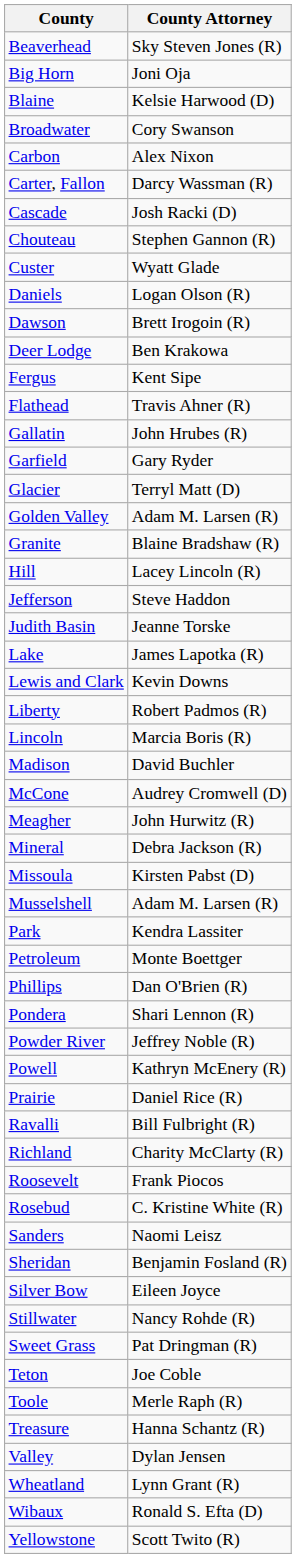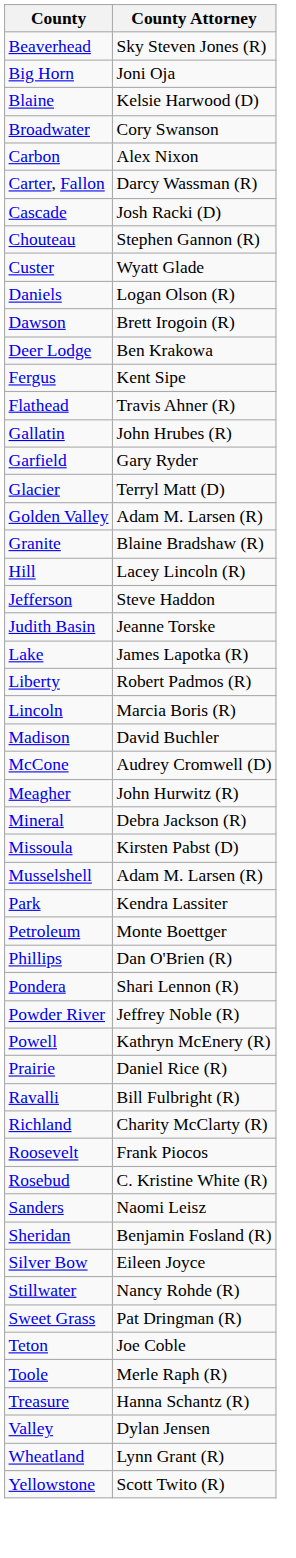- row: Lewis and Clark | Kevin Downs
- row: Wibaux | Ronald S. Efta (D)
